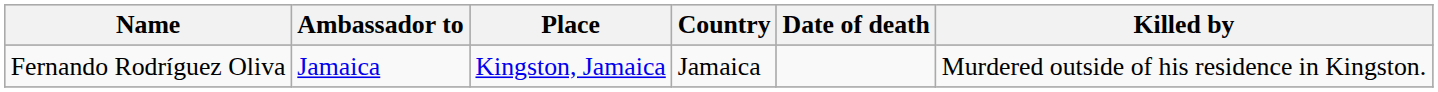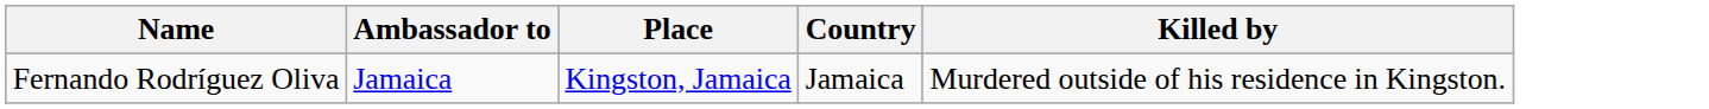- column: Date of death
